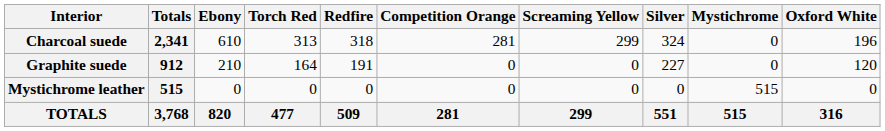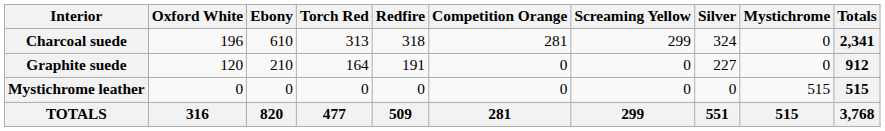columns swapped: Oxford White <-> Totals
